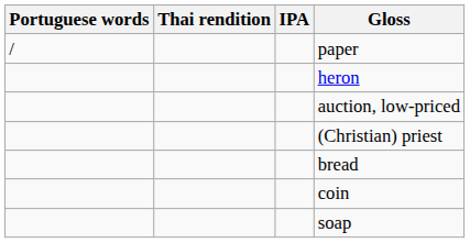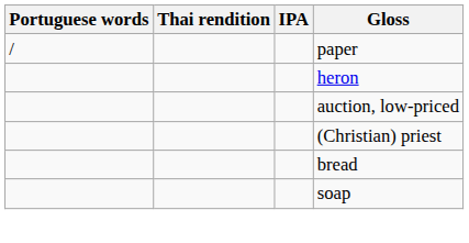- row: coin
